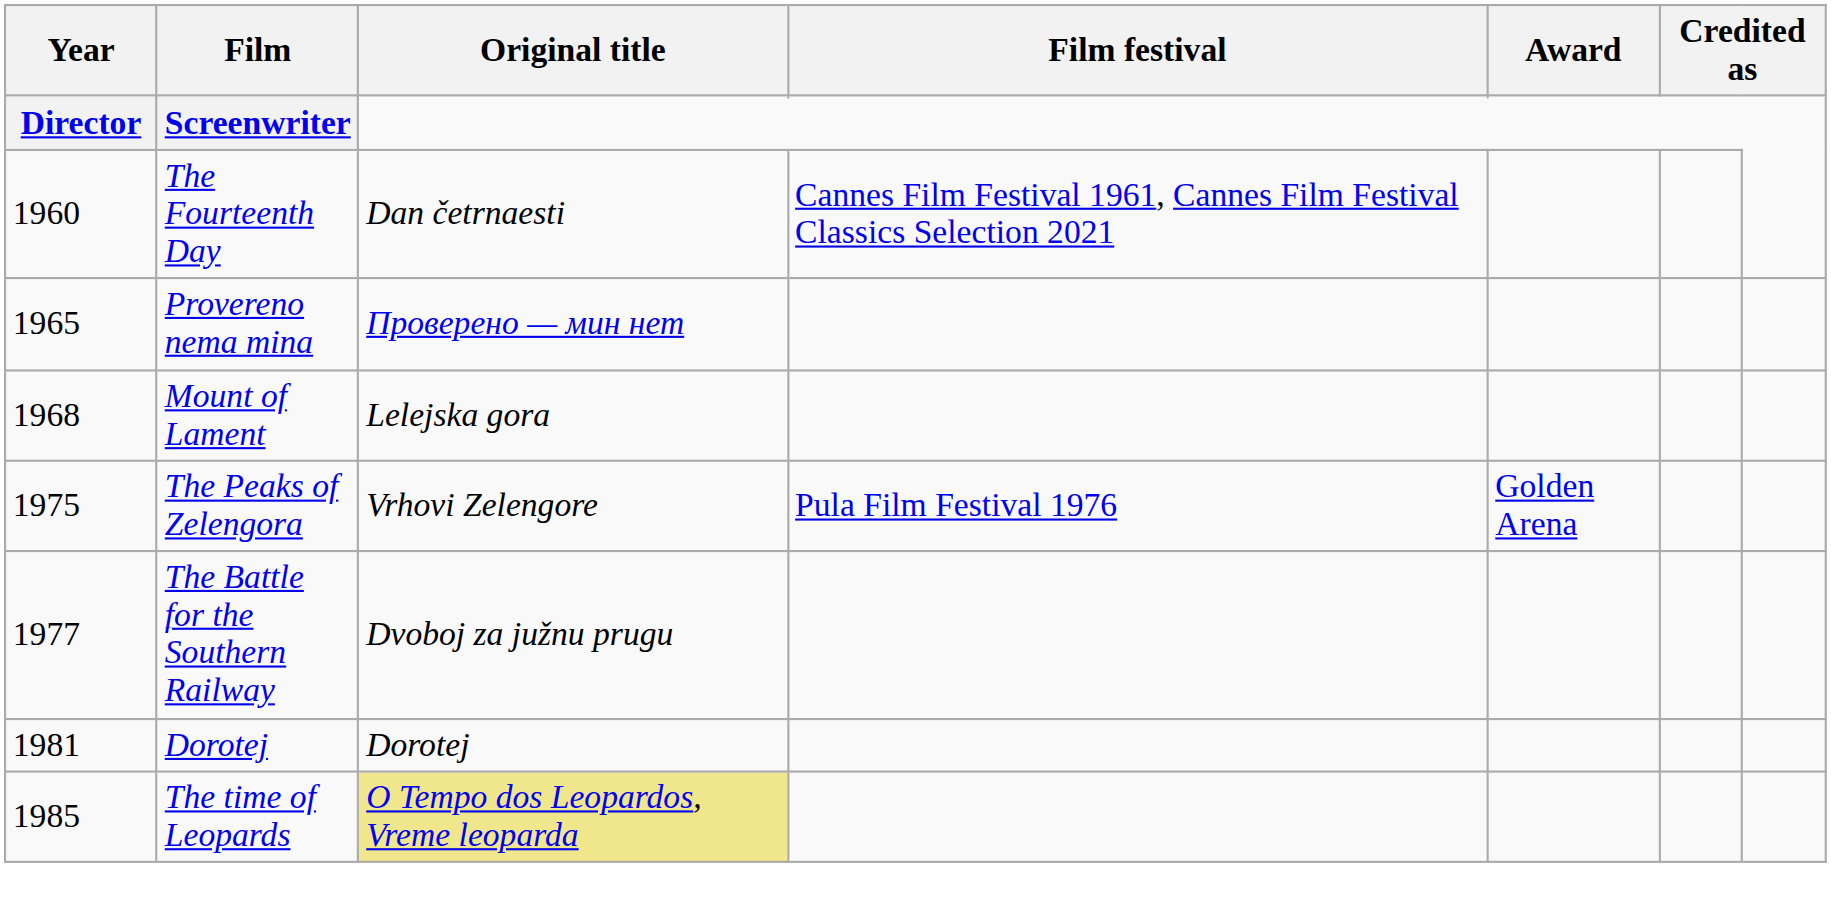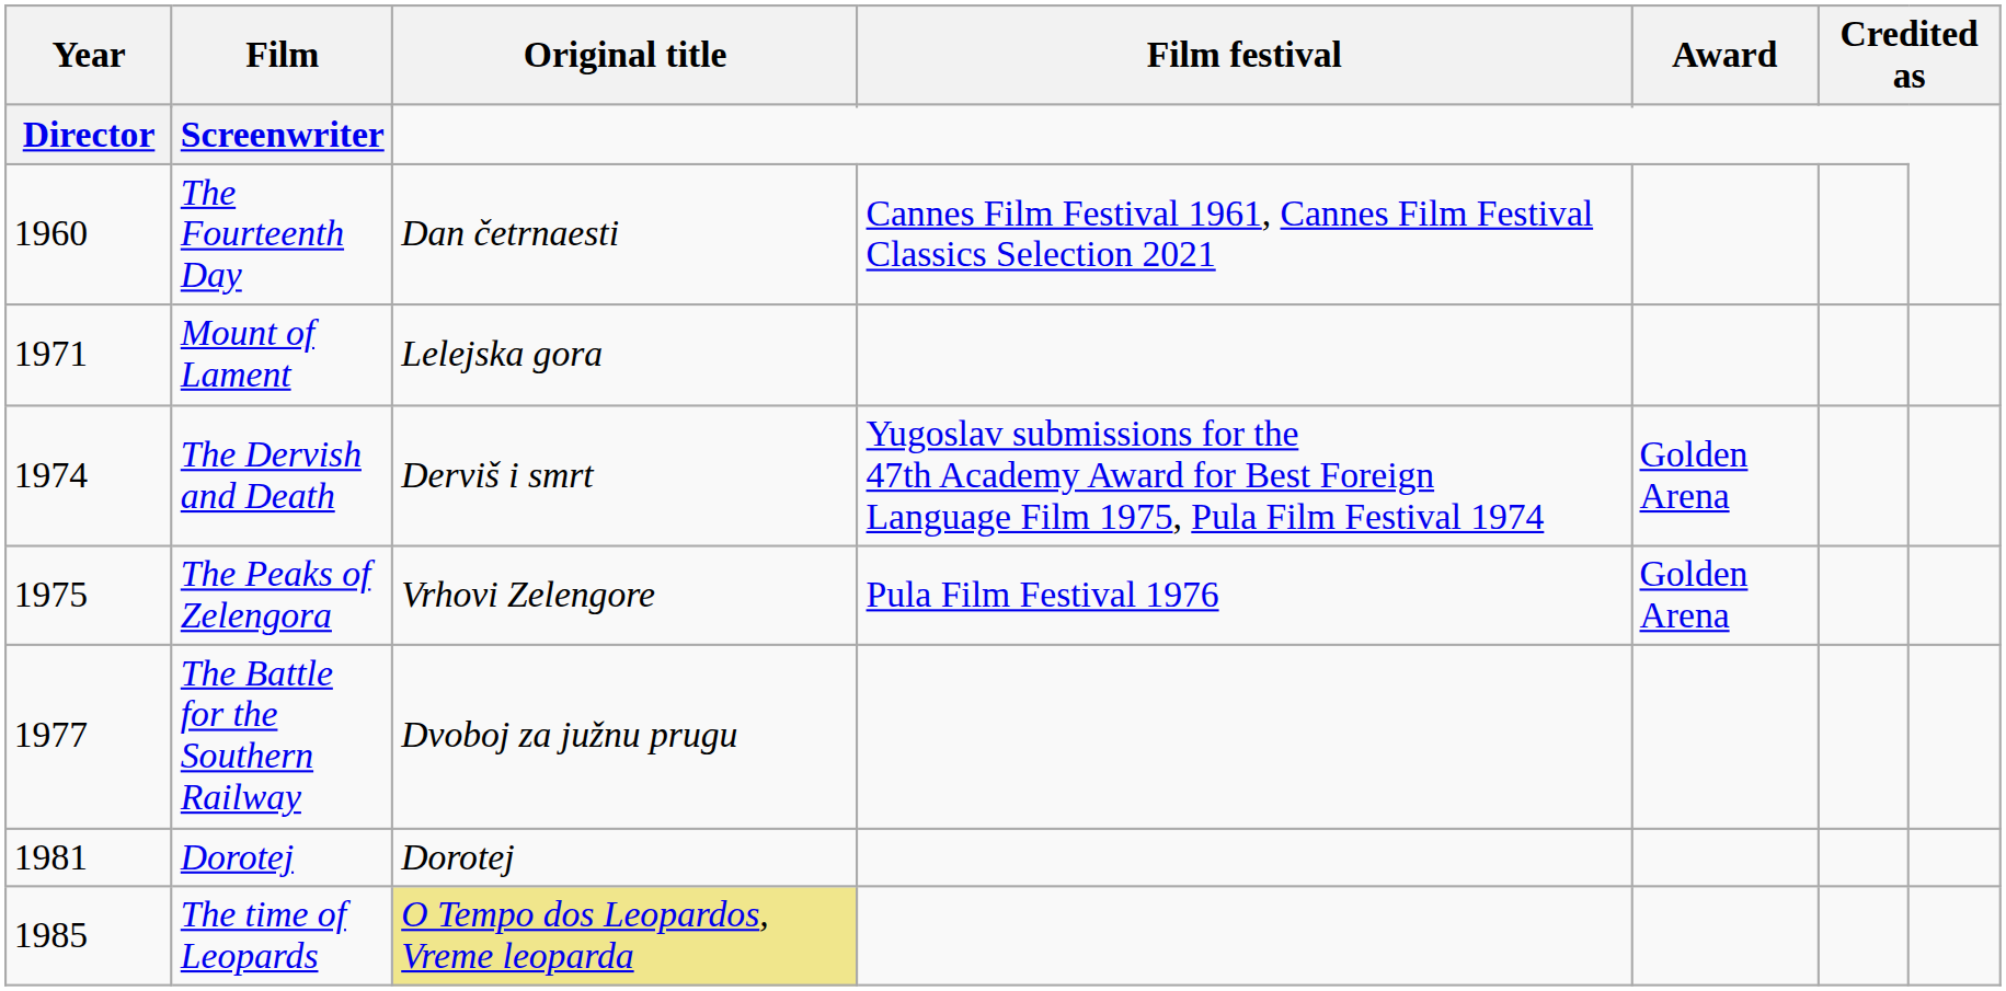- row: 1965 | Provereno nema mina | Проверено — мин нет
Mount of Lament | Year: 1968 -> 1971
+ row: 1974 | The Dervish and Death | Derviš i smrt | Yugoslav submissions for the 47th Academy Award for Best Foreign Language Film 1975, Pula Film Festival 1974 | Golden Arena
